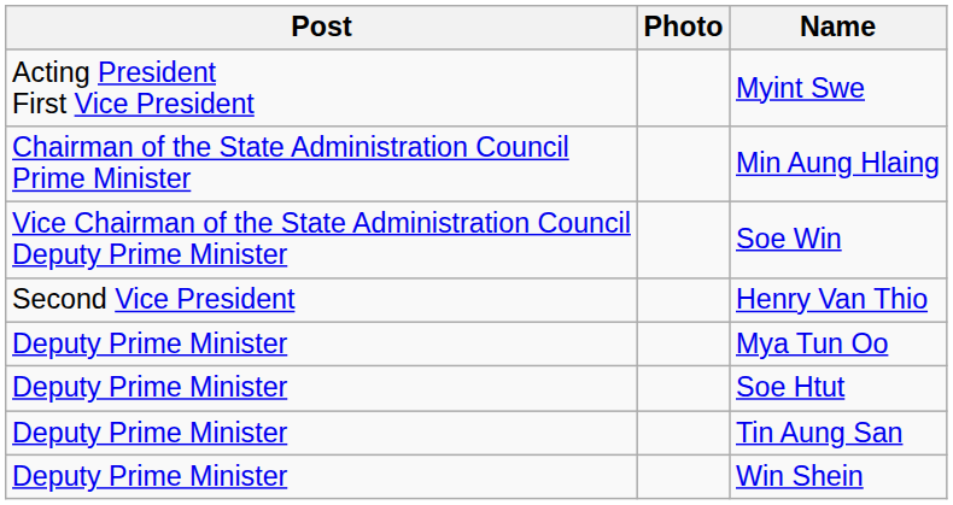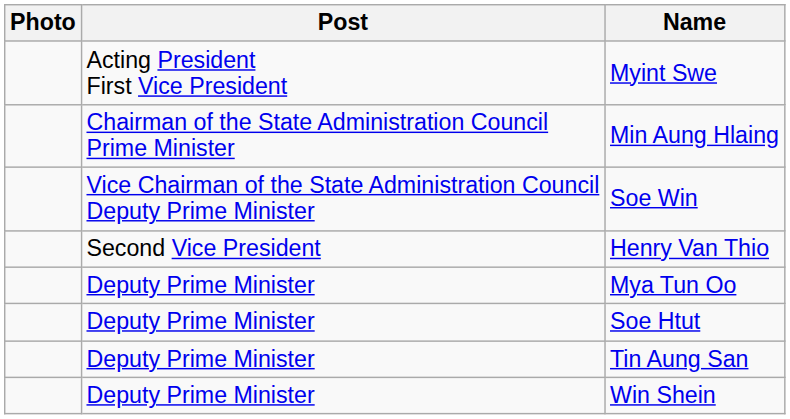columns swapped: Photo <-> Post
